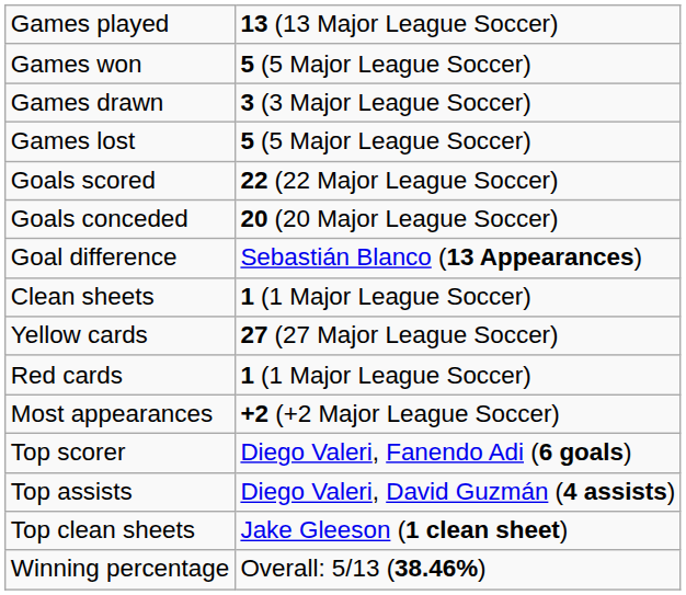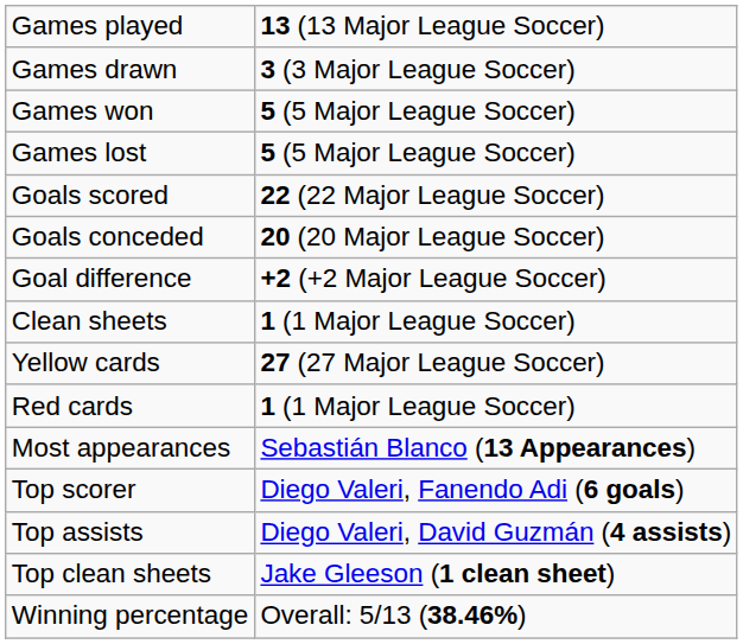rows swapped: Games won <-> Games drawn
Goal difference | column 2: Sebastián Blanco (13 Appearances) -> +2 (+2 Major League Soccer)
Most appearances | column 2: +2 (+2 Major League Soccer) -> Sebastián Blanco (13 Appearances)
